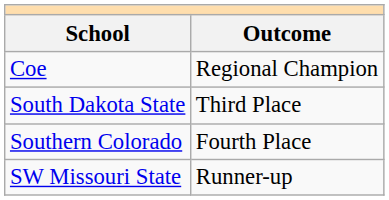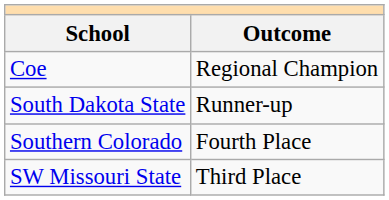South Dakota State | Outcome: Third Place -> Runner-up
SW Missouri State | Outcome: Runner-up -> Third Place
